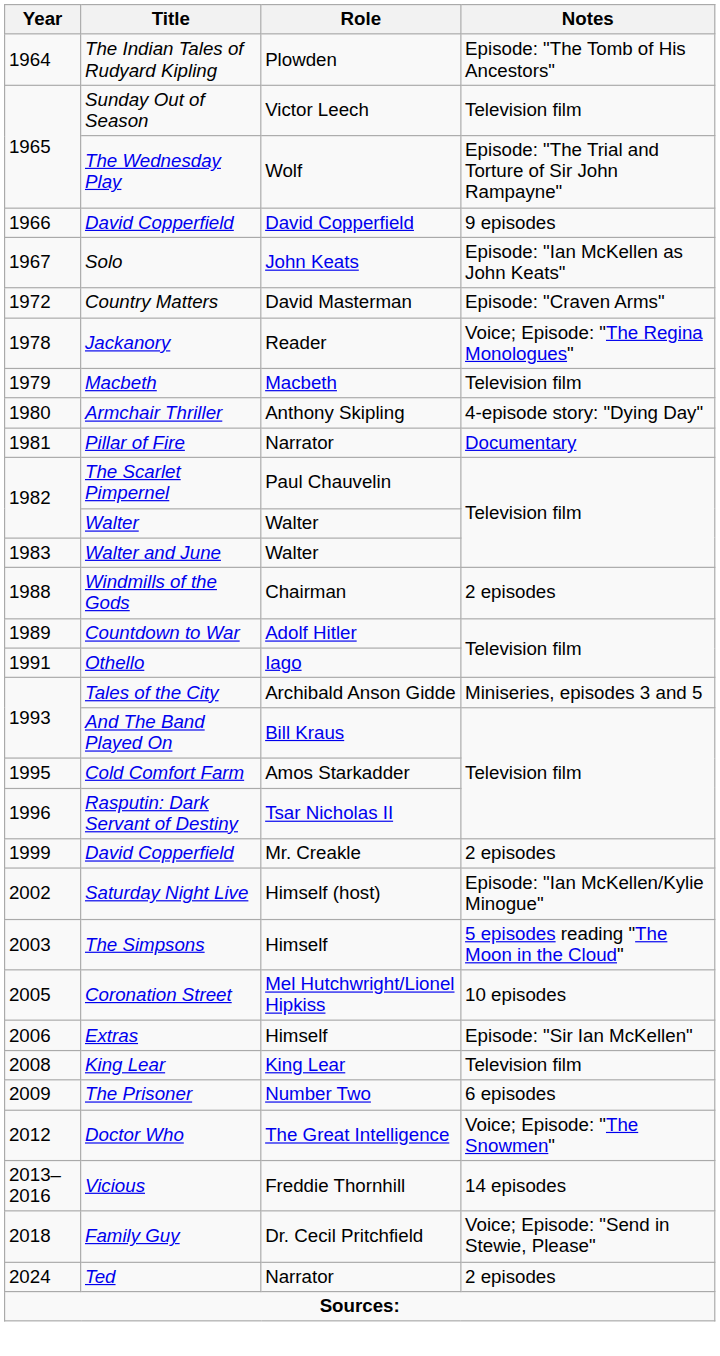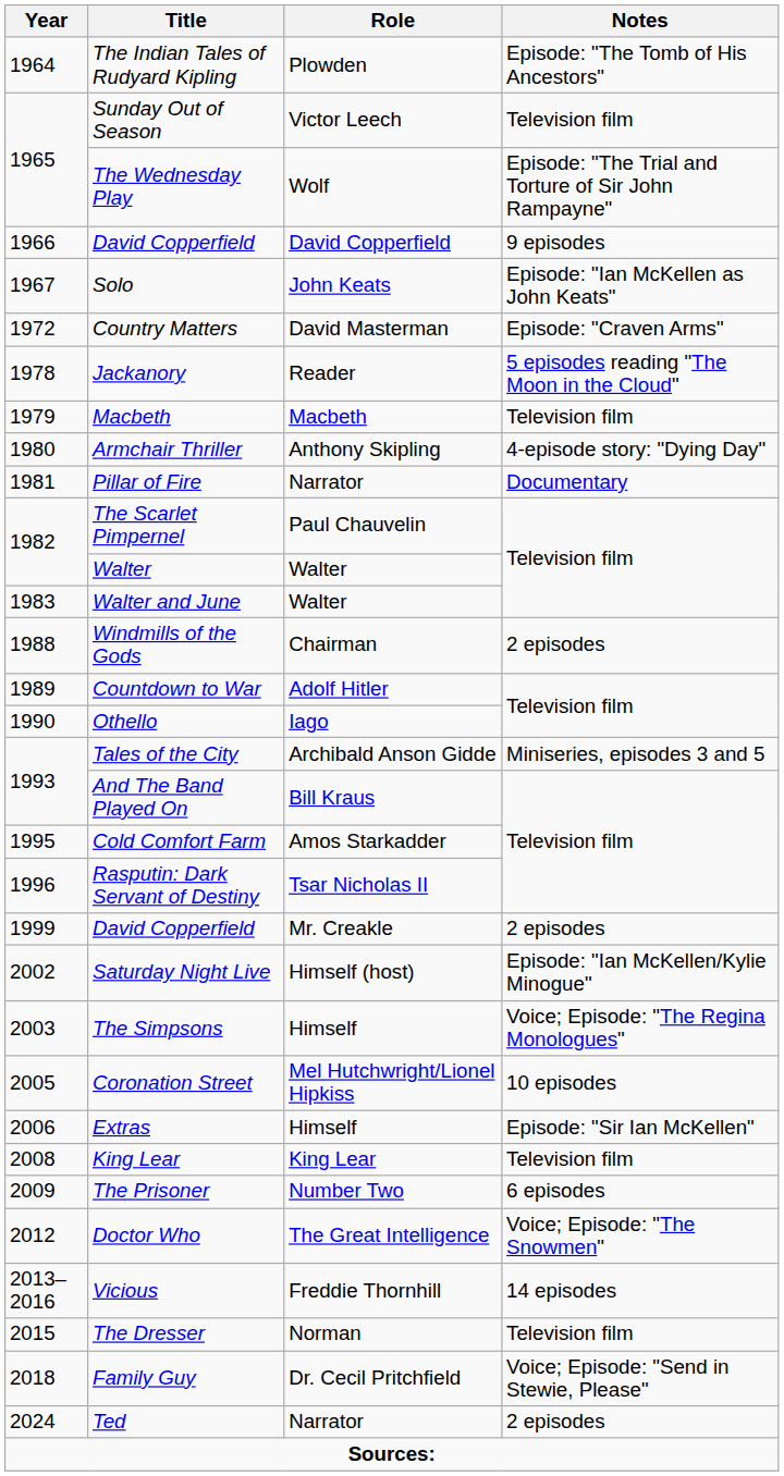Jackanory | Notes: Voice; Episode: "The Regina Monologues" -> 5 episodes reading "The Moon in the Cloud"
Othello | Year: 1991 -> 1990
The Simpsons | Notes: 5 episodes reading "The Moon in the Cloud" -> Voice; Episode: "The Regina Monologues"
+ row: 2015 | The Dresser | Norman | Television film
